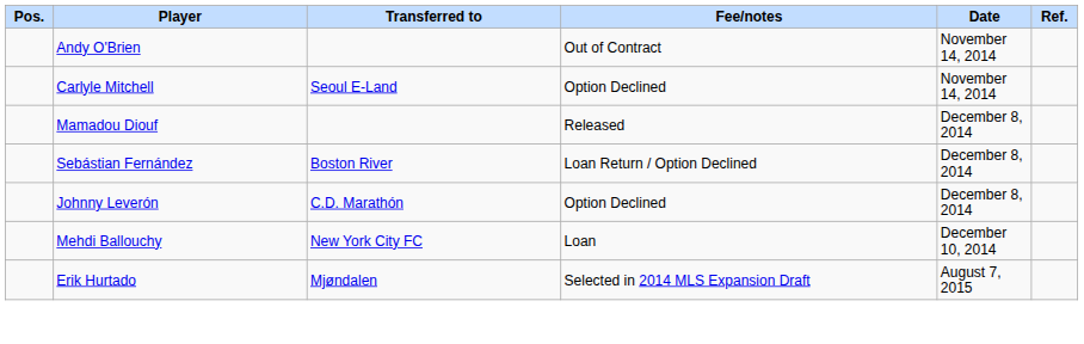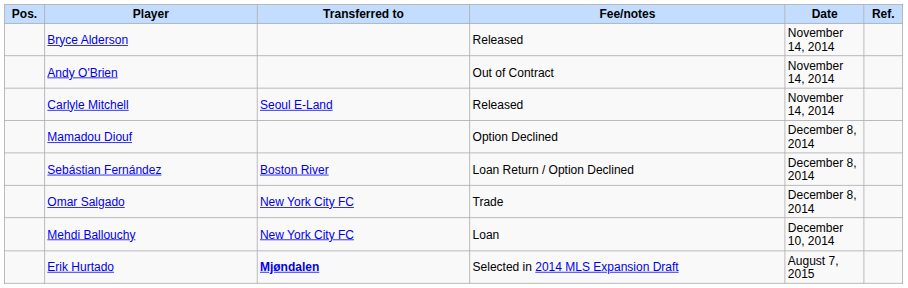+ row: Bryce Alderson | Released | November 14, 2014
Carlyle Mitchell | Fee/notes: Option Declined -> Released
Mamadou Diouf | Fee/notes: Released -> Option Declined
- row: Johnny Leverón | C.D. Marathón | Option Declined | December 8, 2014
+ row: Omar Salgado | New York City FC | Trade | December 8, 2014
Erik Hurtado | Transferred to: normal -> bold
